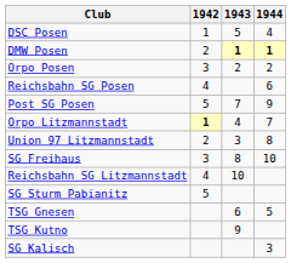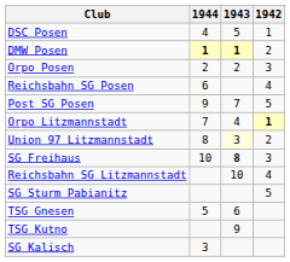columns swapped: 1942 <-> 1944
Union 97 Litzmannstadt | 1943: no background -> lightyellow background
SG Freihaus | 1943: normal -> bold
